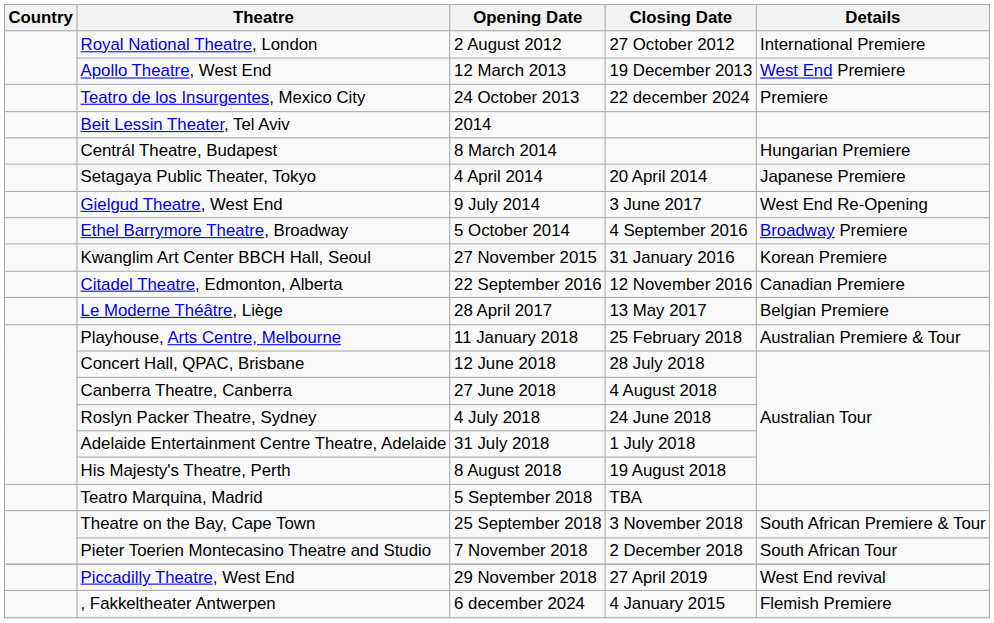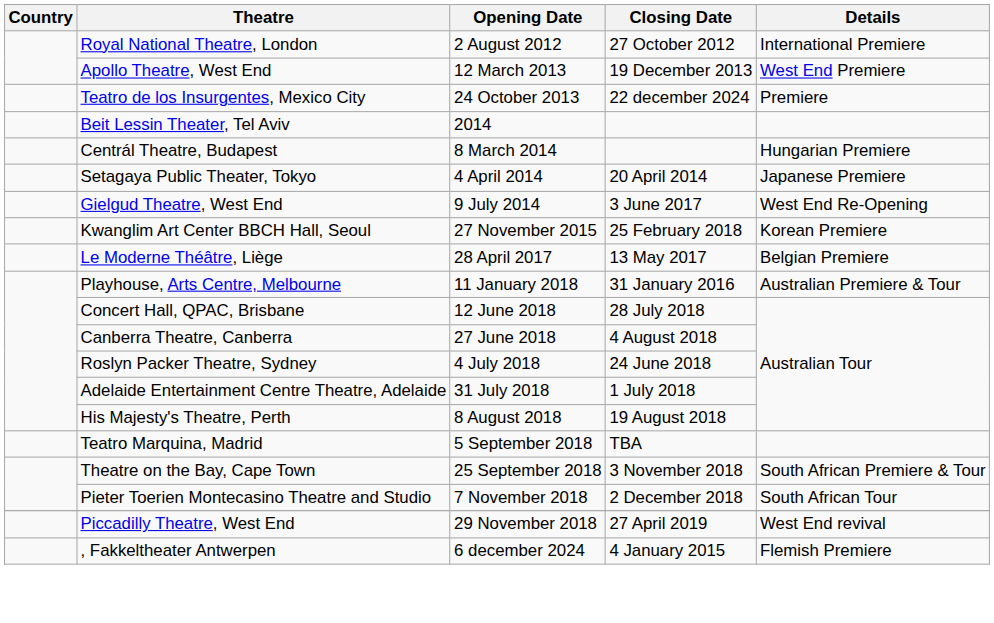- row: Ethel Barrymore Theatre, Broadway | 5 October 2014 | 4 September 2016 | Broadway Premiere
Kwanglim Art Center BBCH Hall, Seoul | Closing Date: 31 January 2016 -> 25 February 2018
- row: Citadel Theatre, Edmonton, Alberta | 22 September 2016 | 12 November 2016 | Canadian Premiere
Playhouse, Arts Centre, Melbourne | Closing Date: 25 February 2018 -> 31 January 2016
